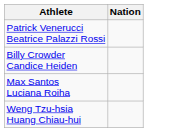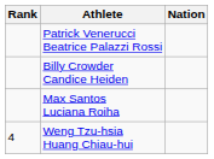+ column: Rank | 4
